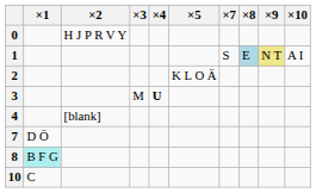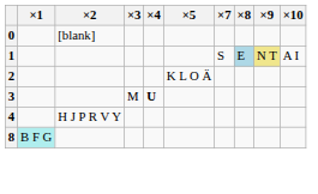0 | ×2: H J P R V Y -> [blank]
4 | ×2: [blank] -> H J P R V Y
- row: 7 | D Ö
- row: 10 | C
